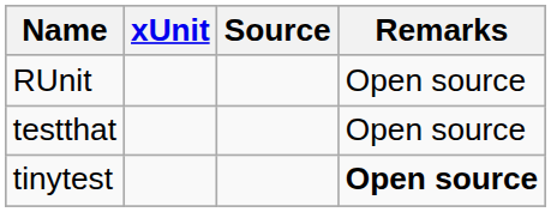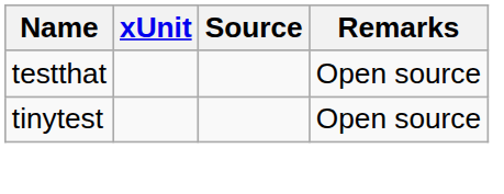- row: RUnit | Open source
tinytest | Remarks: bold -> normal
